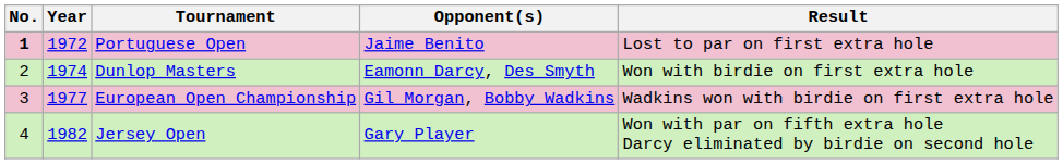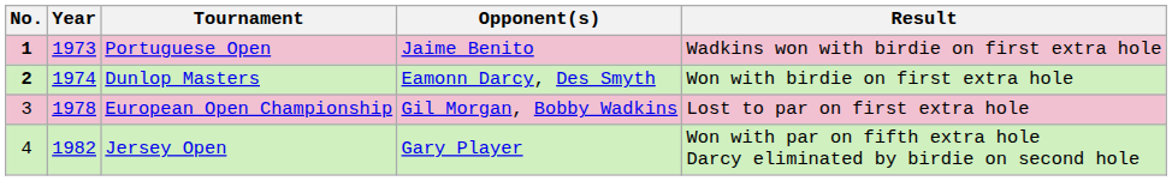Portuguese Open | Year: 1972 -> 1973
Portuguese Open | Result: Lost to par on first extra hole -> Wadkins won with birdie on first extra hole
Dunlop Masters | No.: normal -> bold
European Open Championship | Year: 1977 -> 1978
European Open Championship | Result: Wadkins won with birdie on first extra hole -> Lost to par on first extra hole
